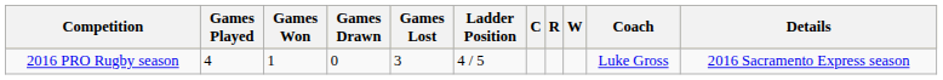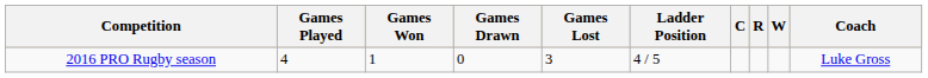- column: Details | 2016 Sacramento Express season
